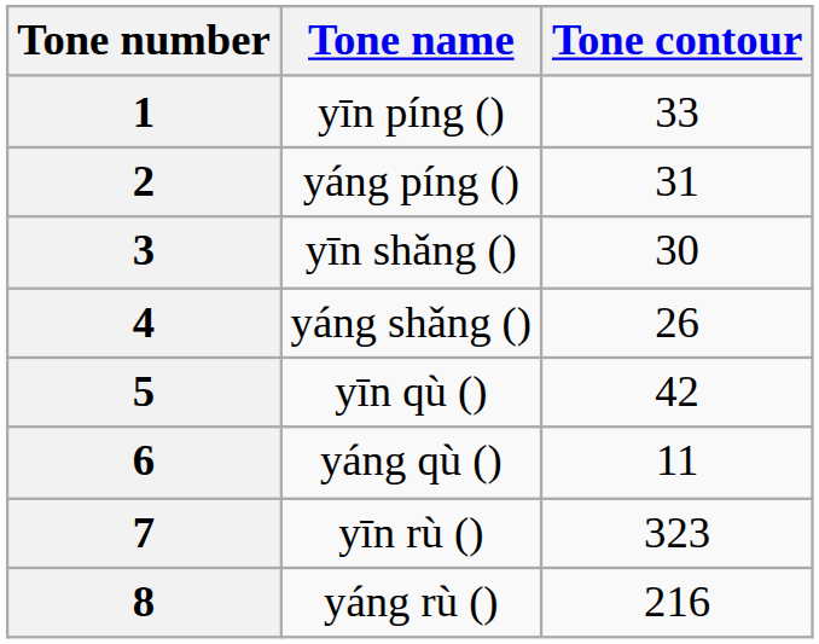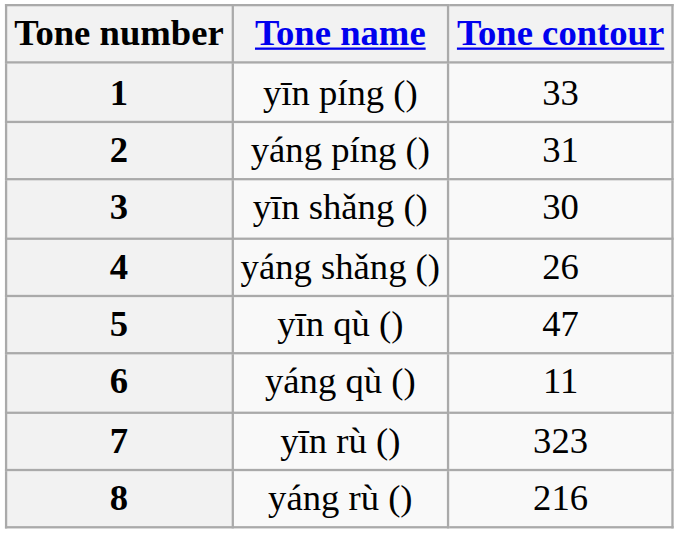5 | Tone contour: 42 -> 47
